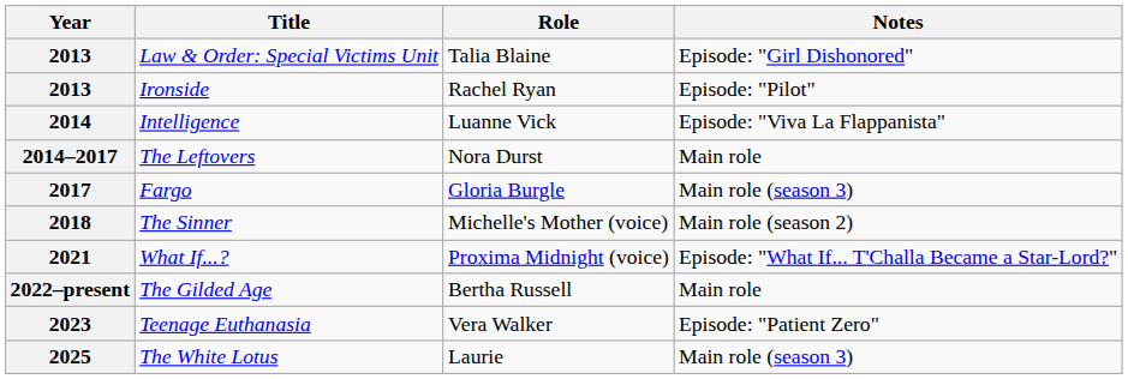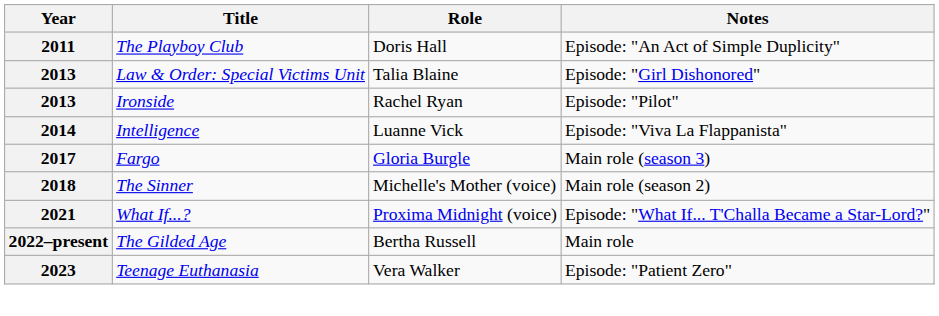+ row: 2011 | The Playboy Club | Doris Hall | Episode: "An Act of Simple Duplicity"
- row: 2014–2017 | The Leftovers | Nora Durst | Main role
- row: 2025 | The White Lotus | Laurie | Main role (season 3)
